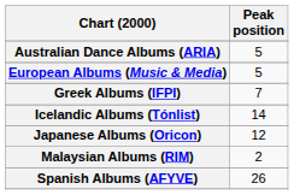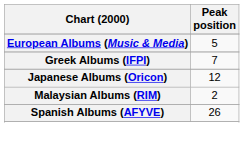- row: Australian Dance Albums (ARIA) | 5
- row: Icelandic Albums (Tónlist) | 14
